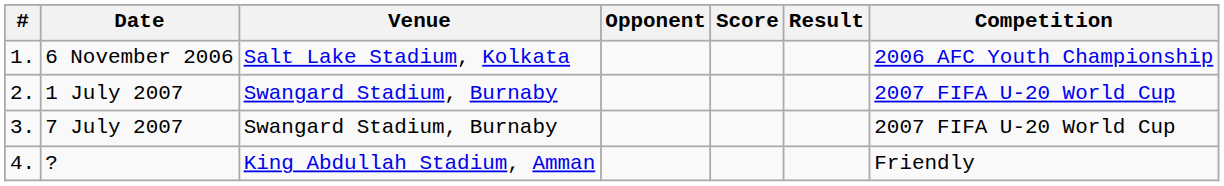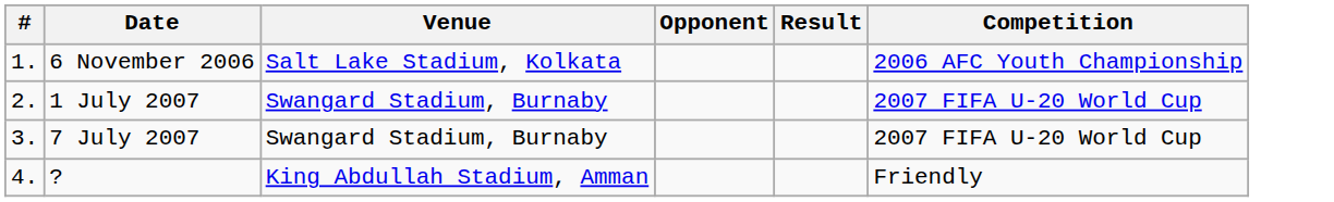- column: Score
